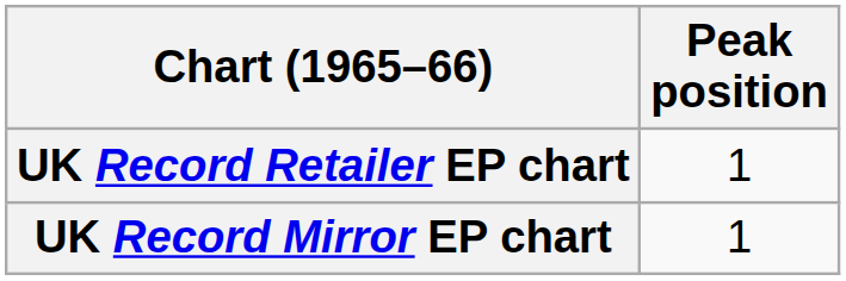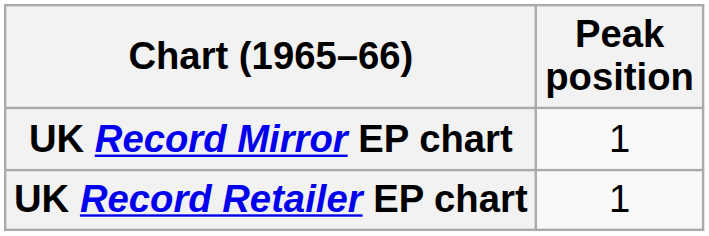rows swapped: UK Record Mirror EP chart <-> UK Record Retailer EP chart
